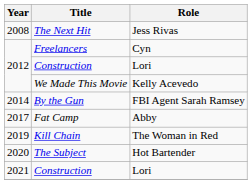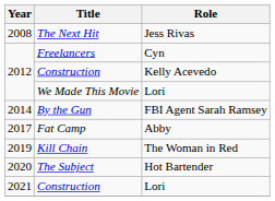2012 / Construction | Role: Lori -> Kelly Acevedo
We Made This Movie | Role: Kelly Acevedo -> Lori
